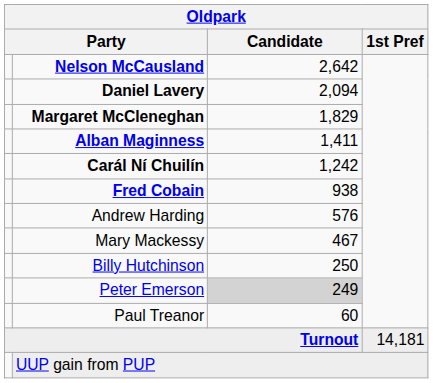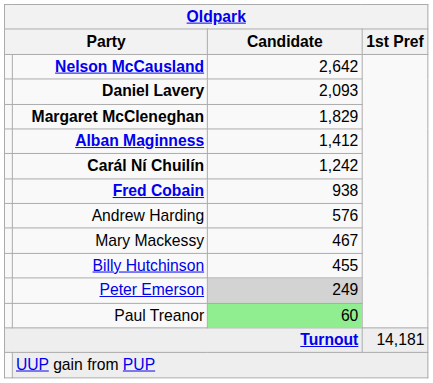Daniel Lavery | Candidate: 2,094 -> 2,093
Alban Maginness | Candidate: 1,411 -> 1,412
Billy Hutchinson | Candidate: 250 -> 455
Paul Treanor | Candidate: no background -> lightgreen background
